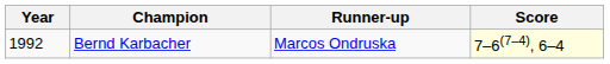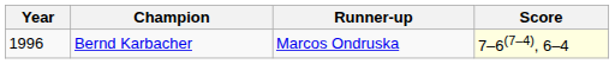Bernd Karbacher | Year: 1992 -> 1996
